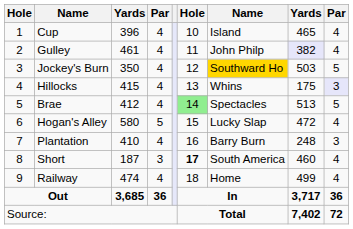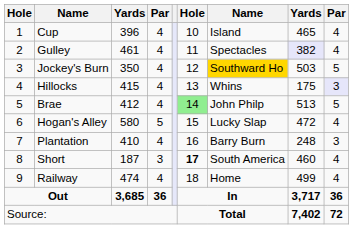Gulley | column 7: John Philp -> Spectacles
Brae | column 7: Spectacles -> John Philp
